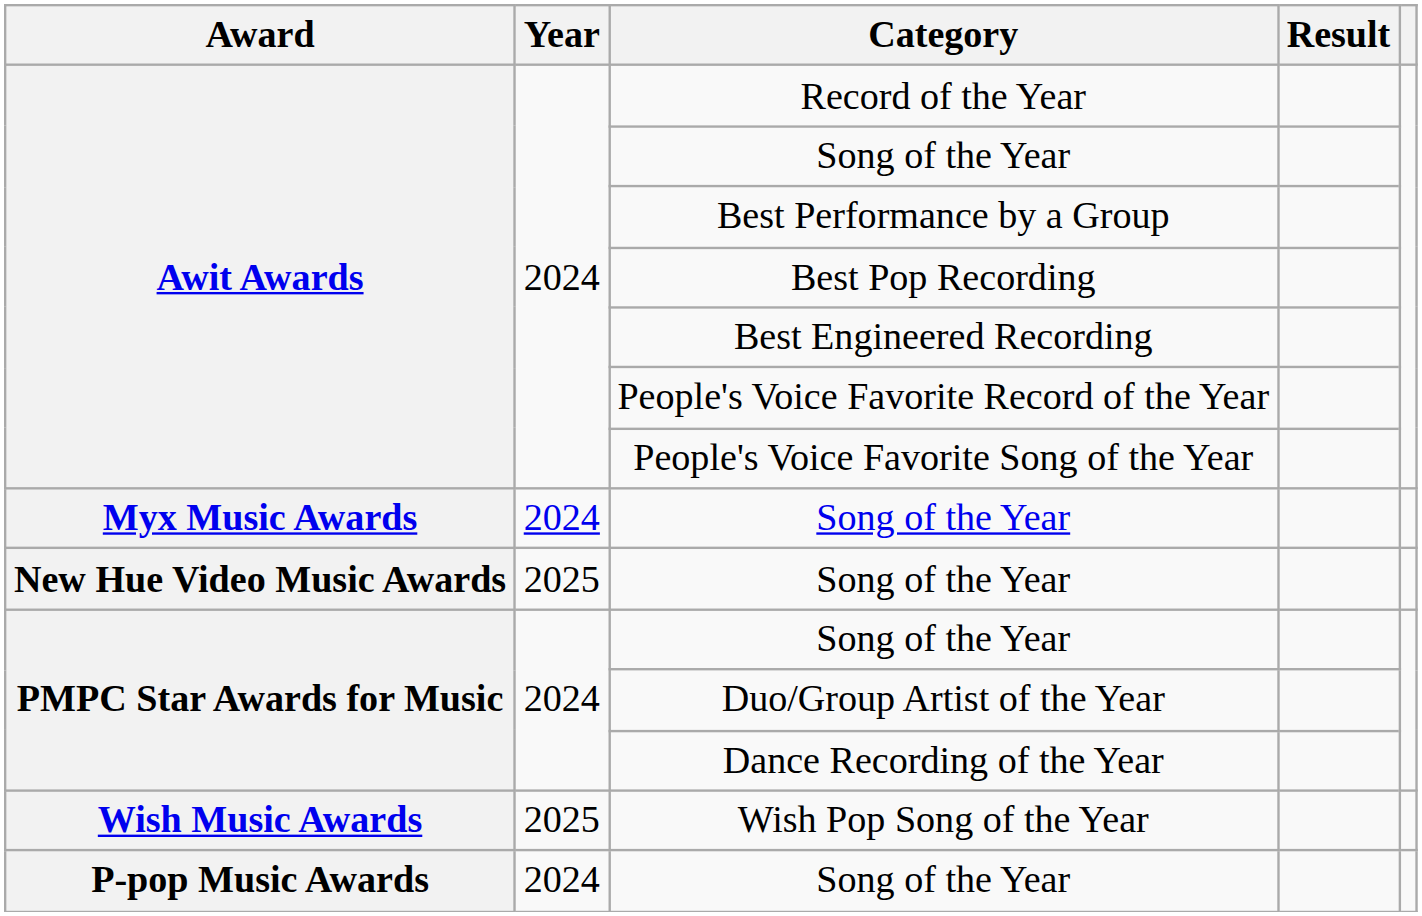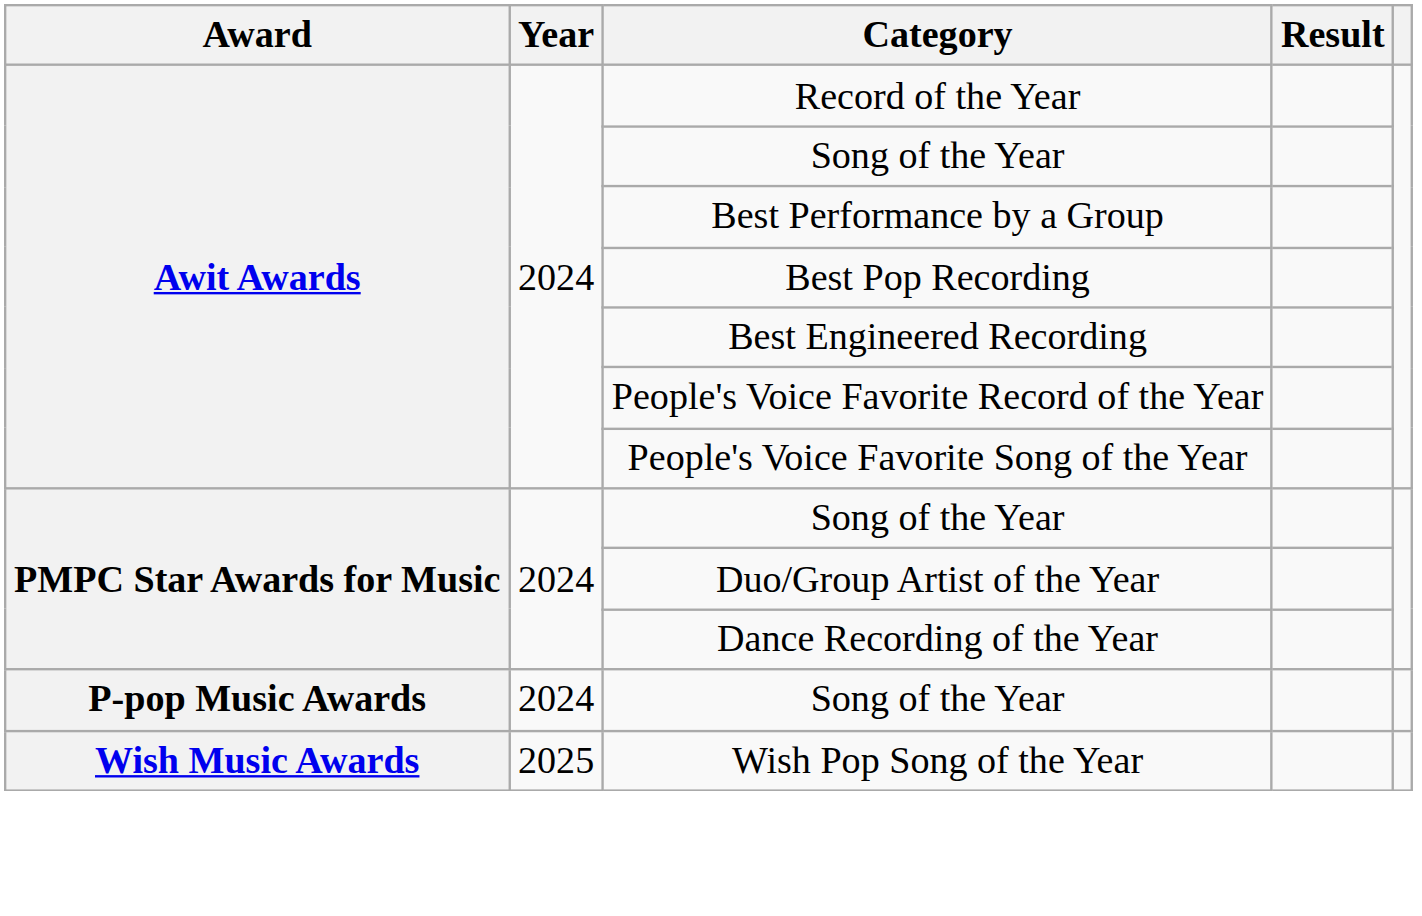- row: Myx Music Awards | 2024 | Song of the Year
- row: New Hue Video Music Awards | 2025 | Song of the Year
rows swapped: P-pop Music Awards / Song of the Year <-> Wish Pop Song of the Year
